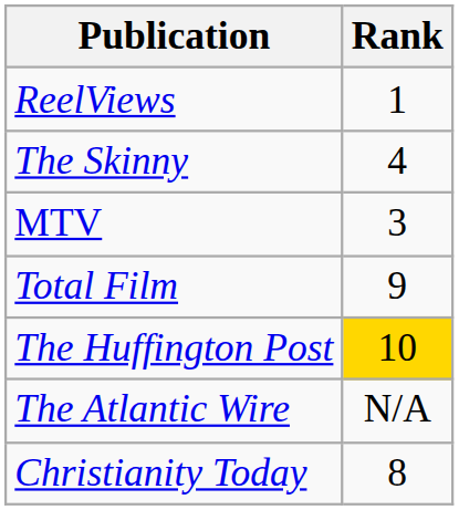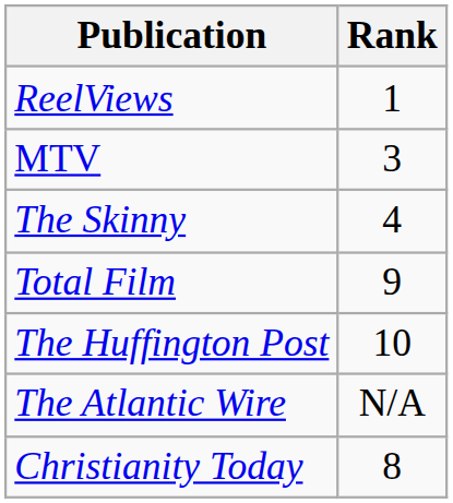rows swapped: MTV <-> The Skinny
The Huffington Post | Rank: gold background -> no background
